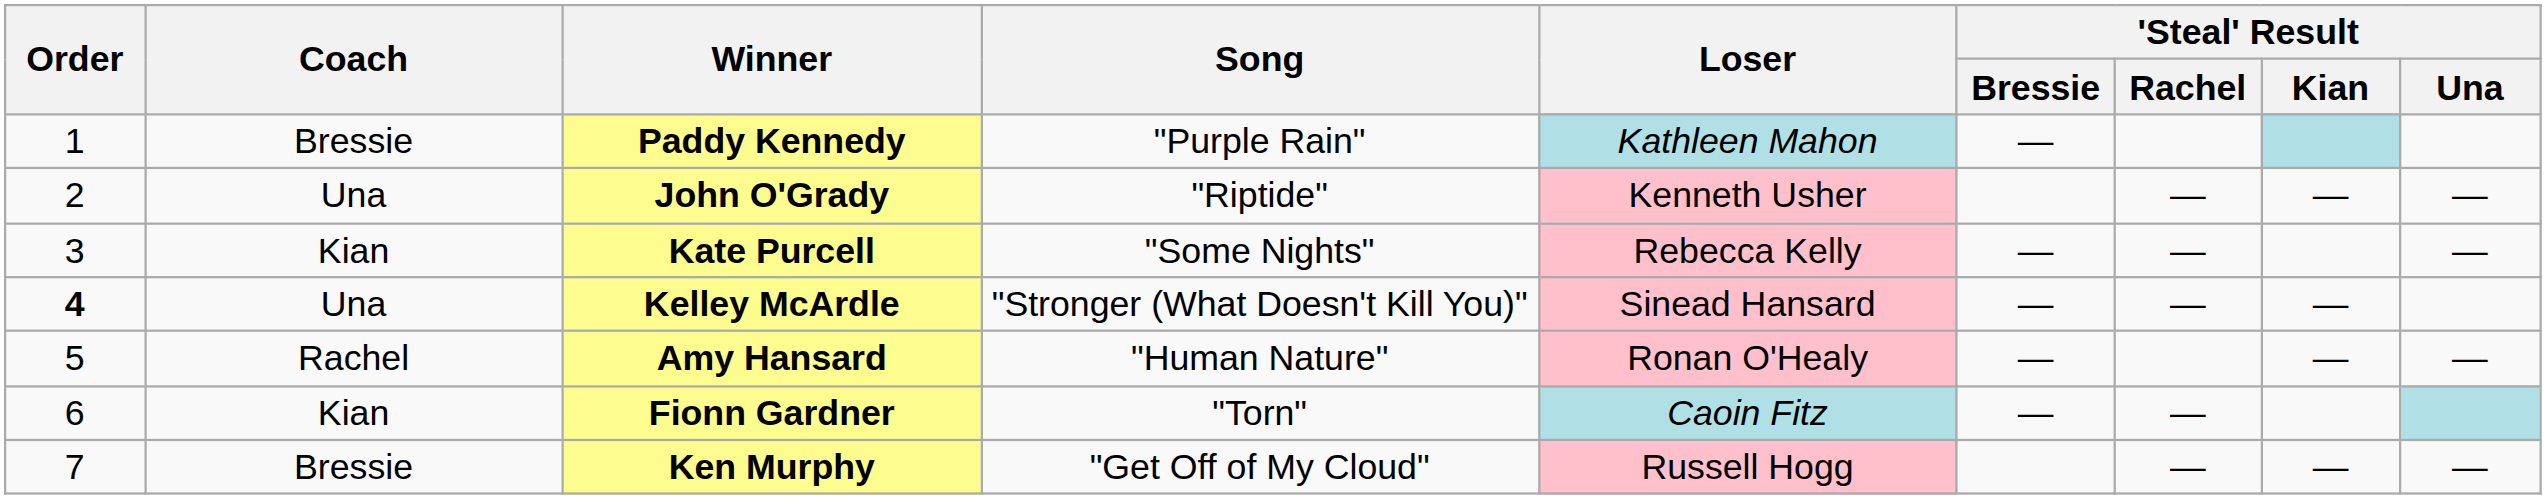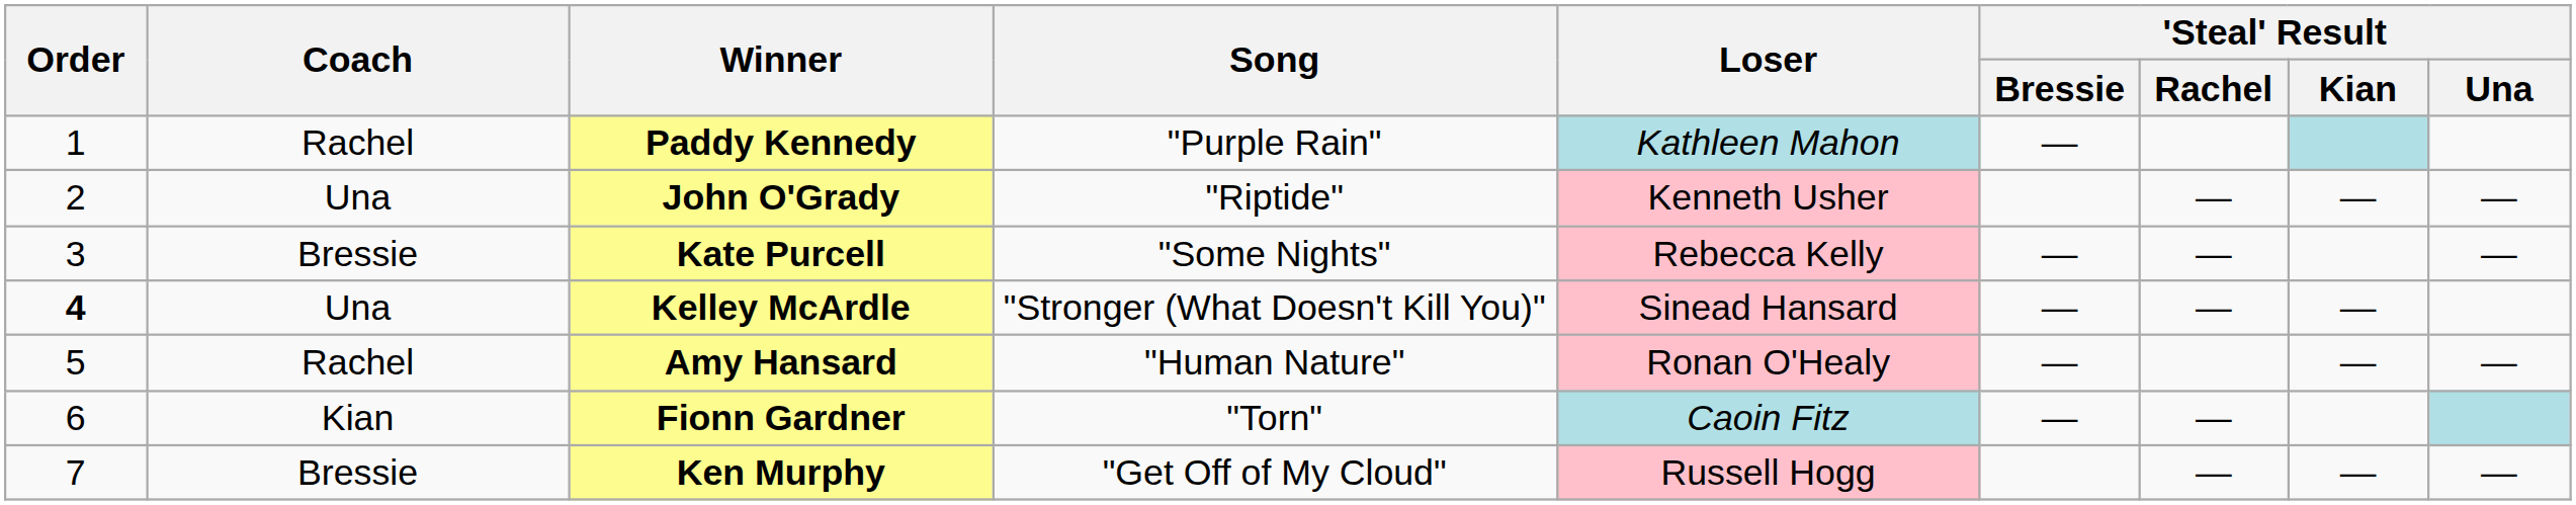Paddy Kennedy | Coach: Bressie -> Rachel
Kate Purcell | Coach: Kian -> Bressie
